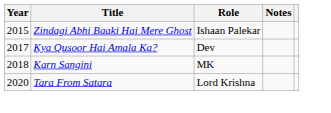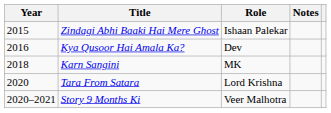Kya Qusoor Hai Amala Ka? | Year: 2017 -> 2016
+ row: 2020–2021 | Story 9 Months Ki | Veer Malhotra
